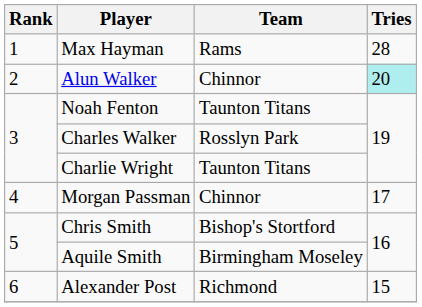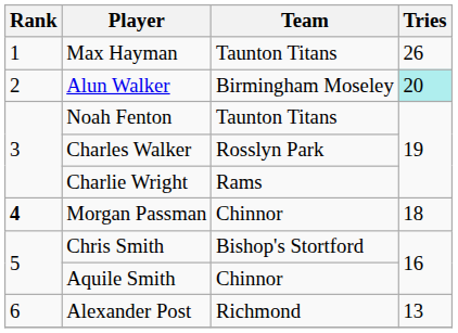Max Hayman | Team: Rams -> Taunton Titans
Max Hayman | Tries: 28 -> 26
Alun Walker | Team: Chinnor -> Birmingham Moseley
Charlie Wright | Team: Taunton Titans -> Rams
Morgan Passman | Rank: normal -> bold
Morgan Passman | Tries: 17 -> 18
Aquile Smith | Team: Birmingham Moseley -> Chinnor
Alexander Post | Tries: 15 -> 13
